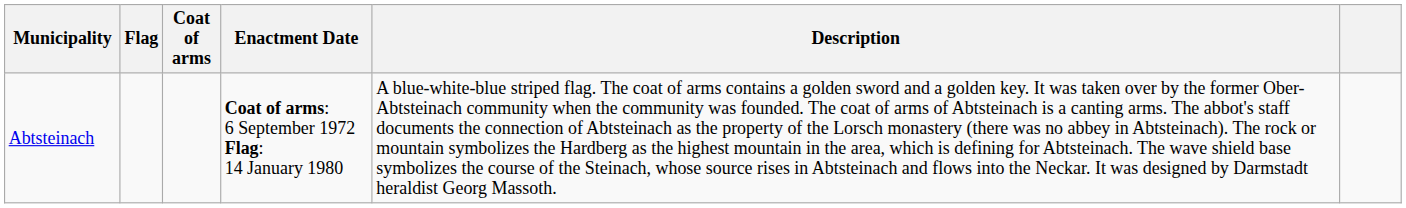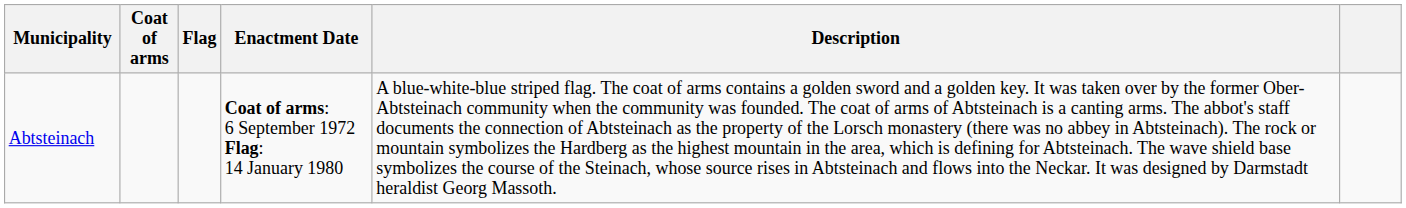columns swapped: Flag <-> Coat of arms
